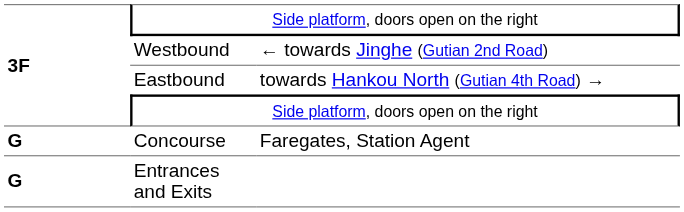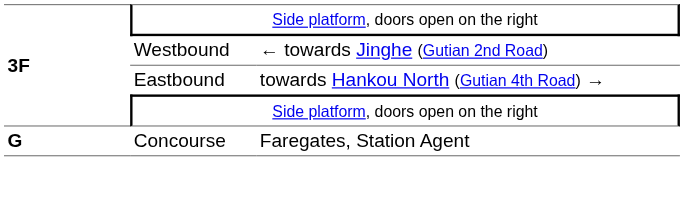- row: G | Entrances and Exits
